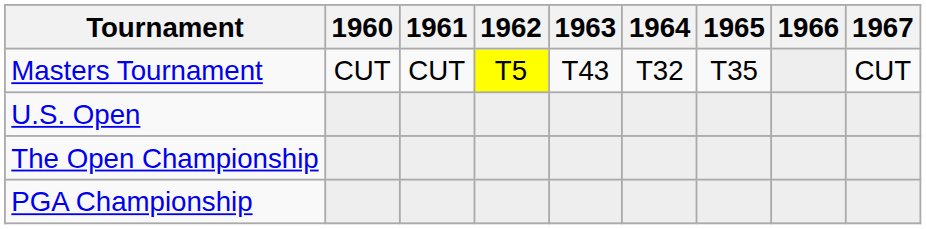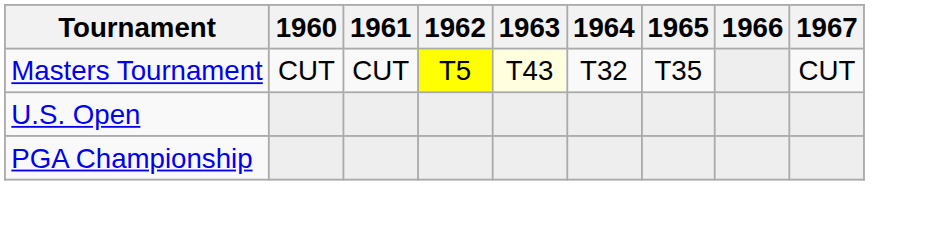Masters Tournament | 1963: no background -> lightyellow background
- row: The Open Championship
